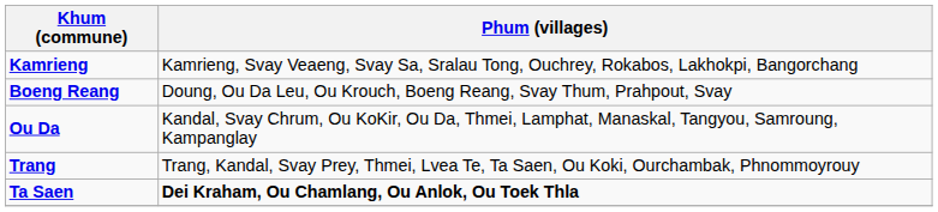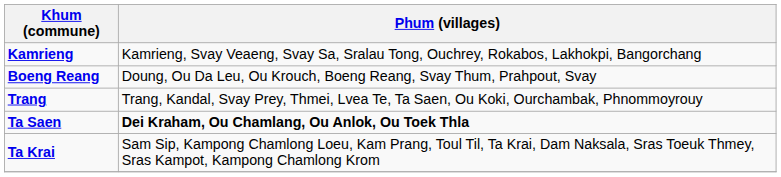- row: Ou Da | Kandal, Svay Chrum, Ou KoKir, Ou Da, Thmei, Lamphat, Manaskal, Tangyou, Samroung, Kampanglay
+ row: Ta Krai | Sam Sip, Kampong Chamlong Loeu, Kam Prang, Toul Til, Ta Krai, Dam Naksala, Sras Toeuk Thmey, Sras Kampot, Kampong Chamlong Krom
